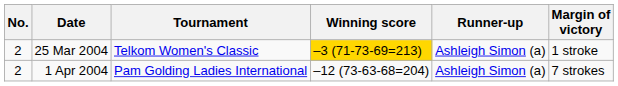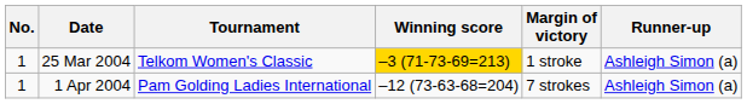columns swapped: Margin of victory <-> Runner-up
25 Mar 2004 | No.: 2 -> 1
1 Apr 2004 | No.: 2 -> 1
